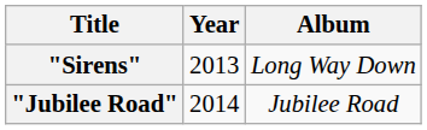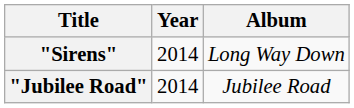"Sirens" | Year: 2013 -> 2014
